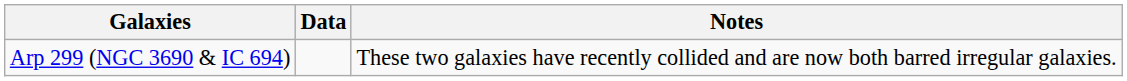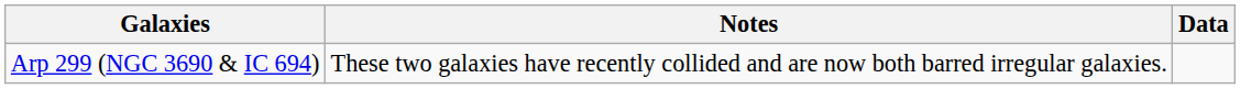columns swapped: Data <-> Notes
